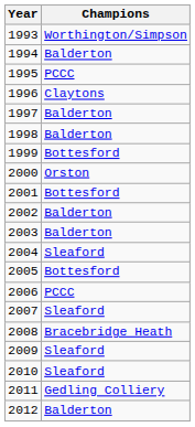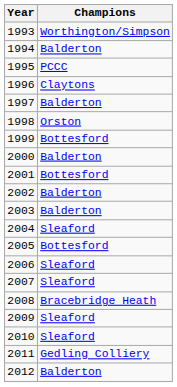1998 | Champions: Balderton -> Orston
2000 | Champions: Orston -> Balderton
2006 | Champions: PCCC -> Sleaford
